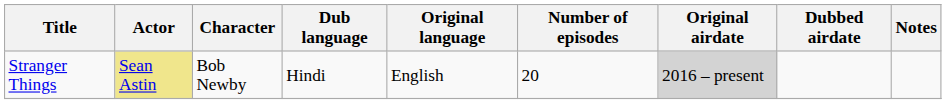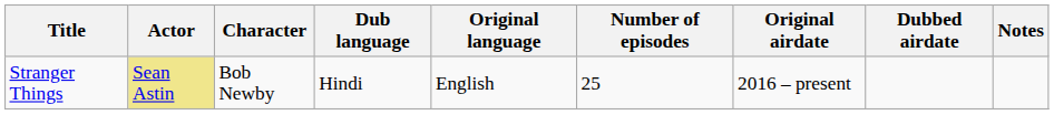Stranger Things | Number of episodes: 20 -> 25
Stranger Things | Original airdate: lightgrey background -> no background
